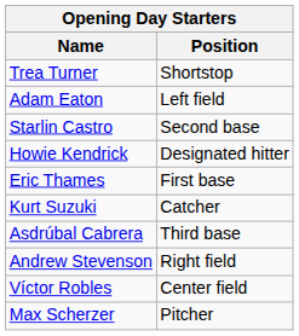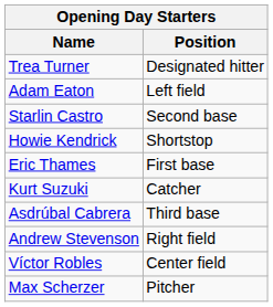Trea Turner | Position: Shortstop -> Designated hitter
Howie Kendrick | Position: Designated hitter -> Shortstop
